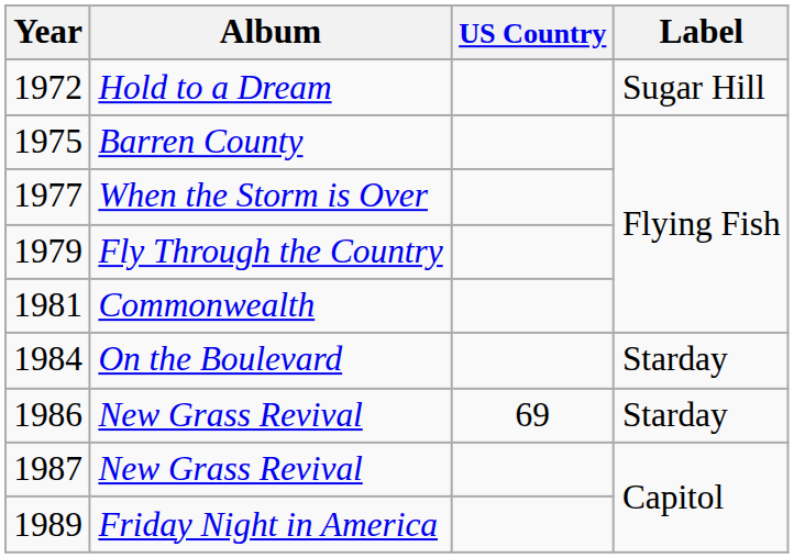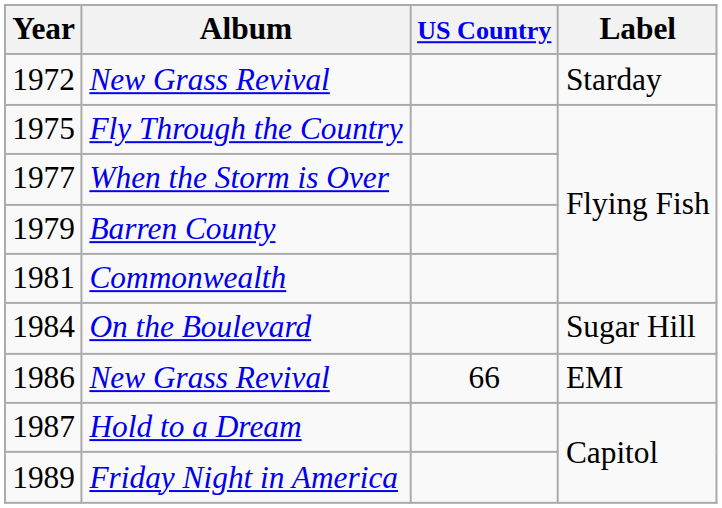1972 | Album: Hold to a Dream -> New Grass Revival
1972 | Label: Sugar Hill -> Starday
1975 | Album: Barren County -> Fly Through the Country
1979 | Album: Fly Through the Country -> Barren County
1984 | Label: Starday -> Sugar Hill
1986 | US Country: 69 -> 66
1986 | Label: Starday -> EMI
1987 | Album: New Grass Revival -> Hold to a Dream
